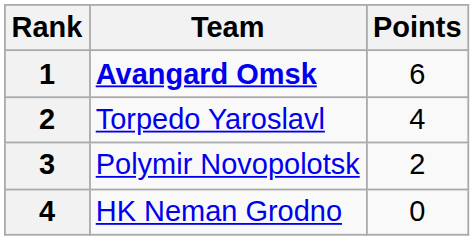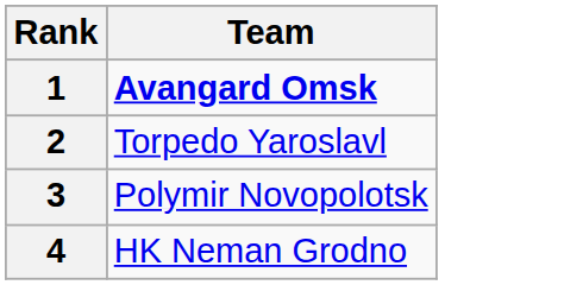- column: Points | 6 | 4 | 2 | 0
